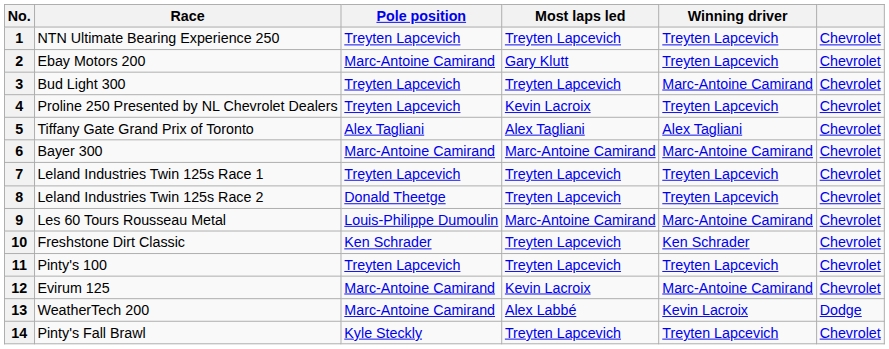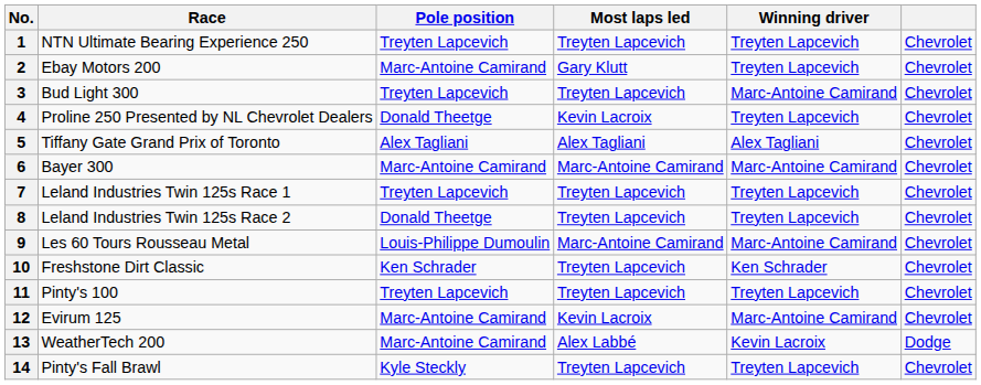4 | Pole position: Treyten Lapcevich -> Donald Theetge
